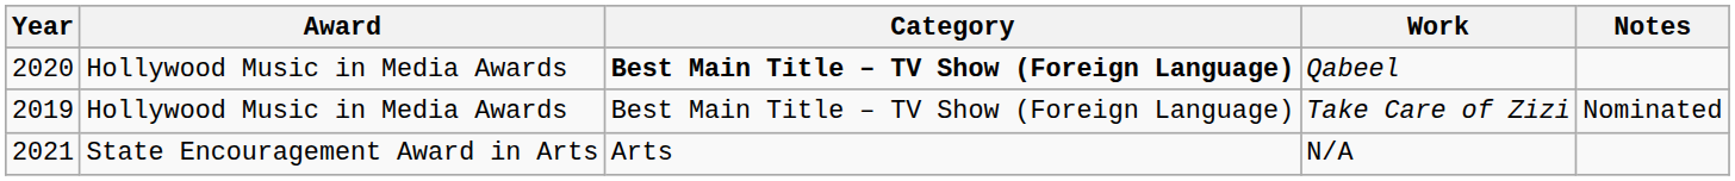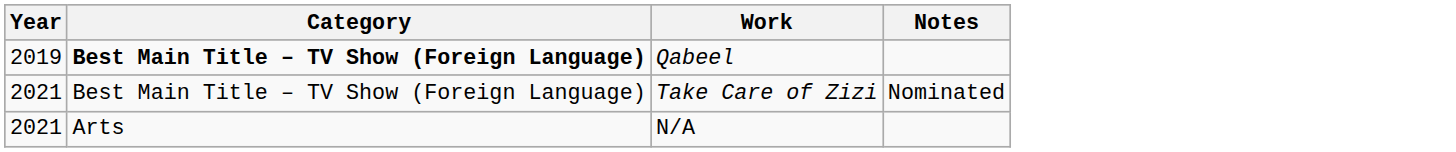- column: Award | Hollywood Music in Media Awards | Hollywood Music in Media Awards | State Encouragement Award in Arts
Qabeel | Year: 2020 -> 2019
Take Care of Zizi | Year: 2019 -> 2021
